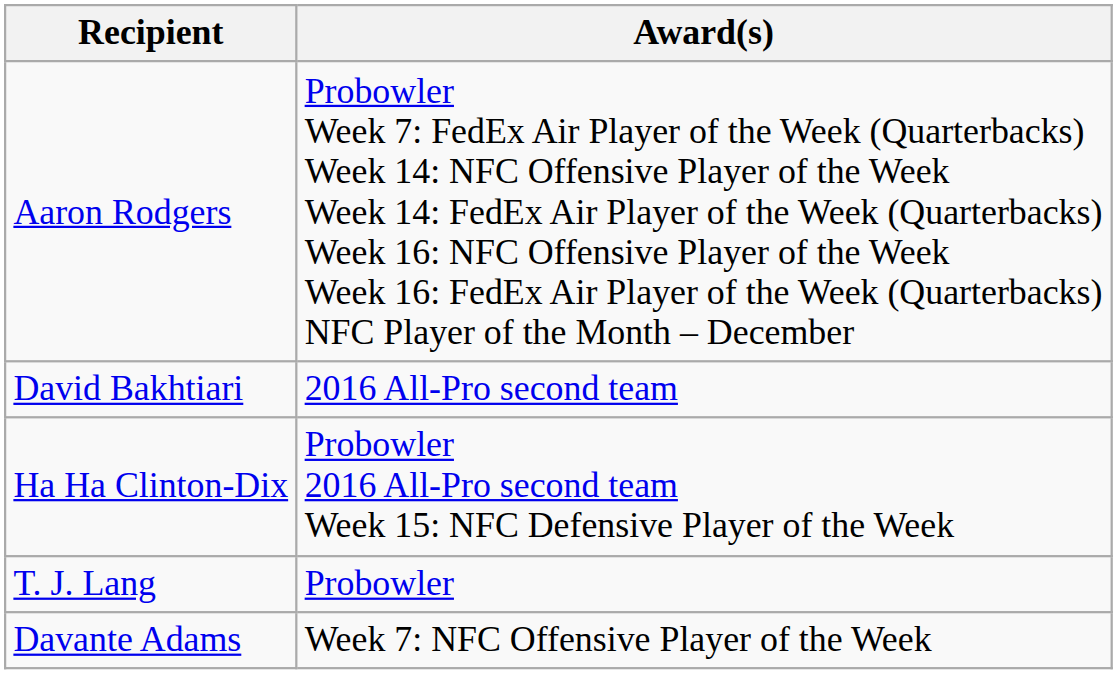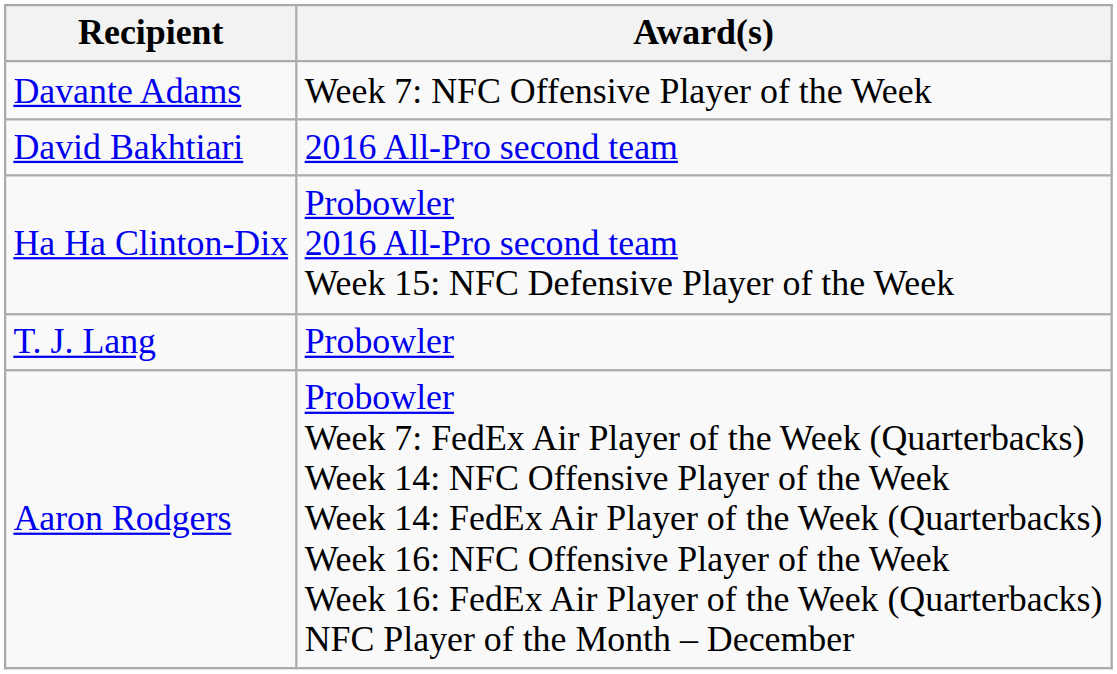rows swapped: Davante Adams <-> Aaron Rodgers
